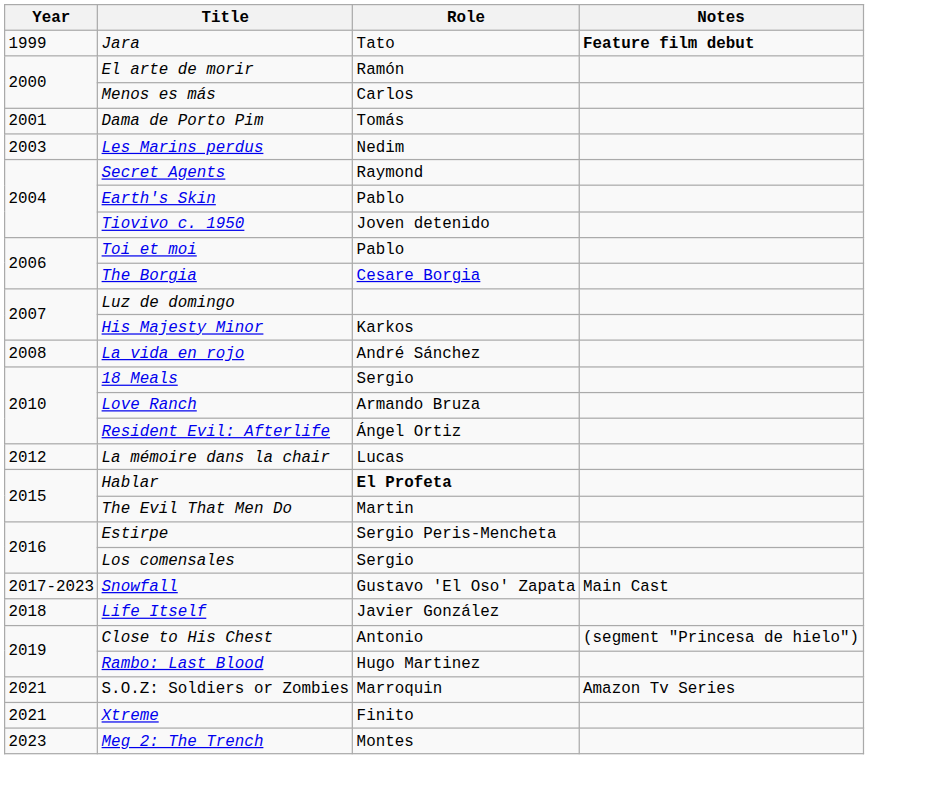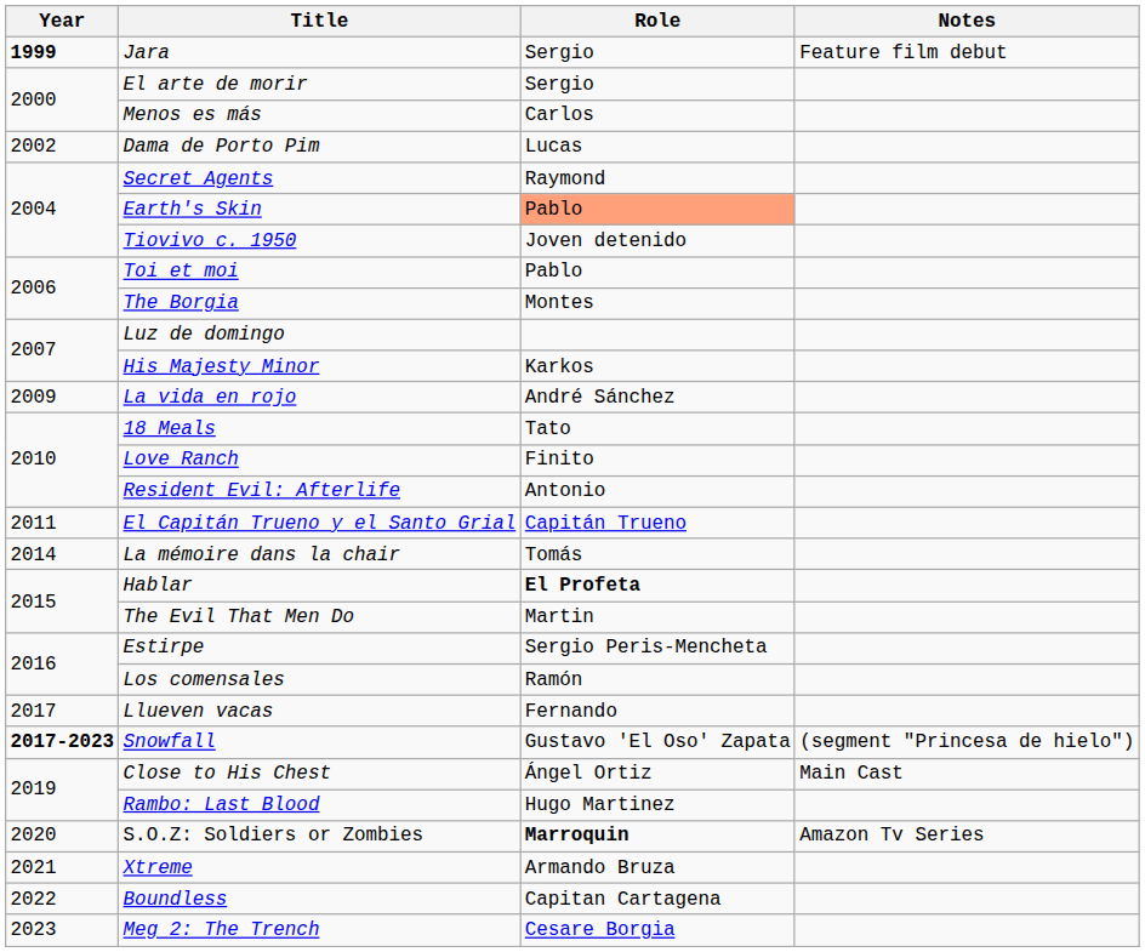Jara | Year: normal -> bold
Jara | Role: Tato -> Sergio
Jara | Notes: bold -> normal
El arte de morir | Role: Ramón -> Sergio
Dama de Porto Pim | Year: 2001 -> 2002
Dama de Porto Pim | Role: Tomás -> Lucas
- row: 2003 | Les Marins perdus | Nedim
Earth's Skin | Role: no background -> lightsalmon background
The Borgia | Role: Cesare Borgia -> Montes
La vida en rojo | Year: 2008 -> 2009
18 Meals | Role: Sergio -> Tato
Love Ranch | Role: Armando Bruza -> Finito
Resident Evil: Afterlife | Role: Ángel Ortiz -> Antonio
+ row: 2011 | El Capitán Trueno y el Santo Grial | Capitán Trueno
La mémoire dans la chair | Year: 2012 -> 2014
La mémoire dans la chair | Role: Lucas -> Tomás
Los comensales | Role: Sergio -> Ramón
+ row: 2017 | Llueven vacas | Fernando
Snowfall | Year: normal -> bold
Snowfall | Notes: Main Cast -> (segment "Princesa de hielo")
- row: 2018 | Life Itself | Javier González
Close to His Chest | Role: Antonio -> Ángel Ortiz
Close to His Chest | Notes: (segment "Princesa de hielo") -> Main Cast
S.O.Z: Soldiers or Zombies | Year: 2021 -> 2020
S.O.Z: Soldiers or Zombies | Role: normal -> bold
Xtreme | Role: Finito -> Armando Bruza
+ row: 2022 | Boundless | Capitan Cartagena
Meg 2: The Trench | Role: Montes -> Cesare Borgia
